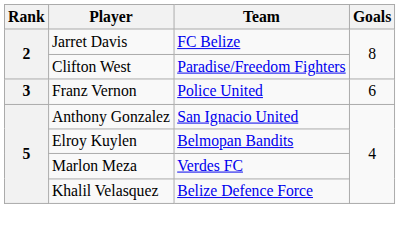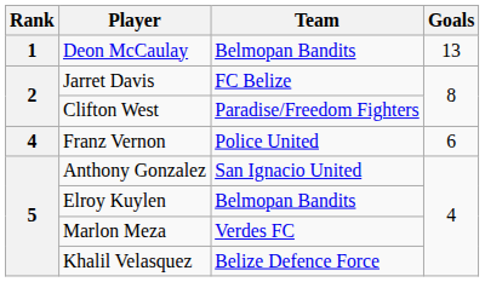+ row: 1 | Deon McCaulay | Belmopan Bandits | 13
Franz Vernon | Rank: 3 -> 4
